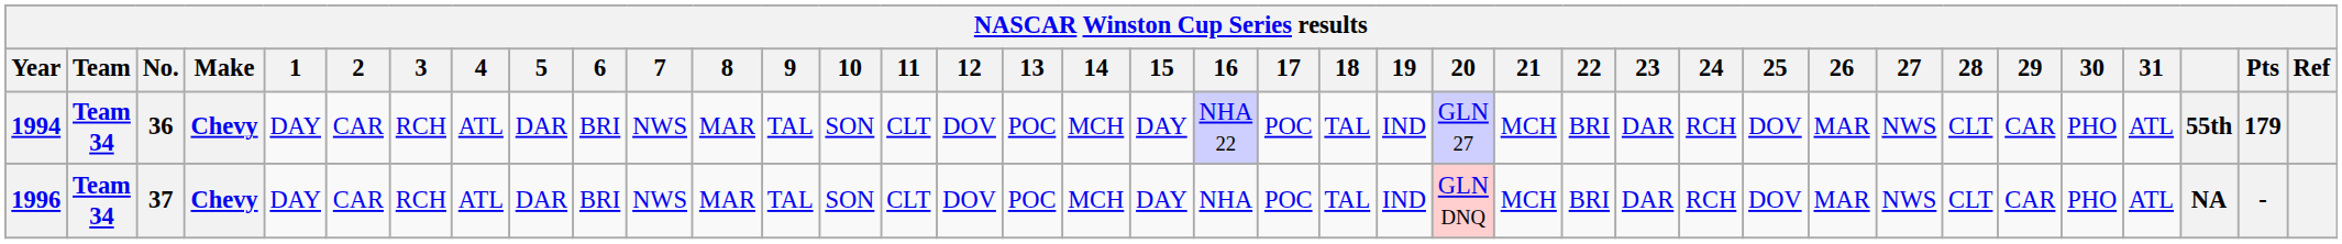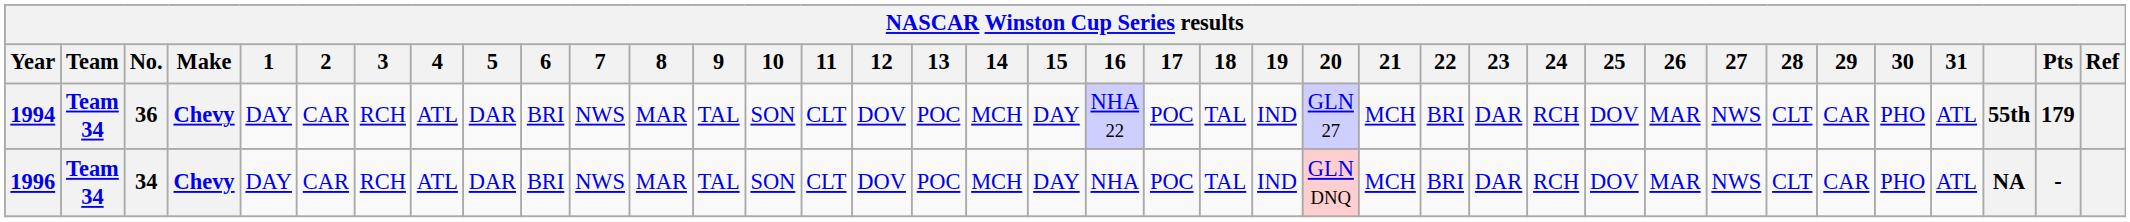1996 | No.: 37 -> 34
